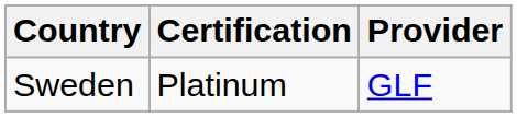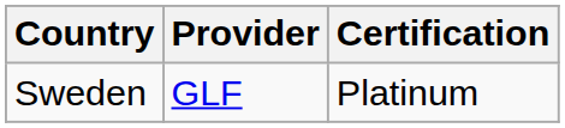columns swapped: Certification <-> Provider
